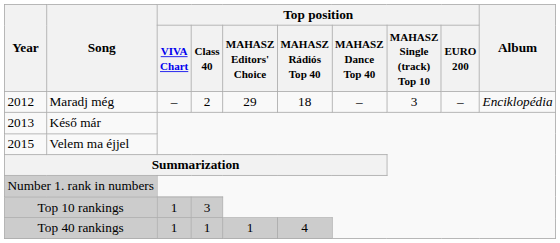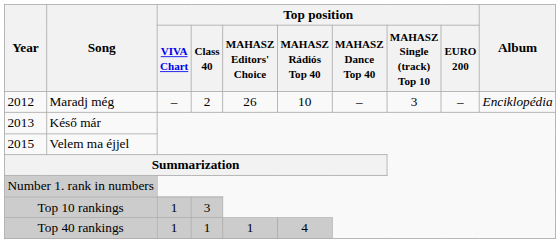2012 | Top position / MAHASZ Editors' Choice: 29 -> 26
2012 | Top position / MAHASZ Rádiós Top 40: 18 -> 10
